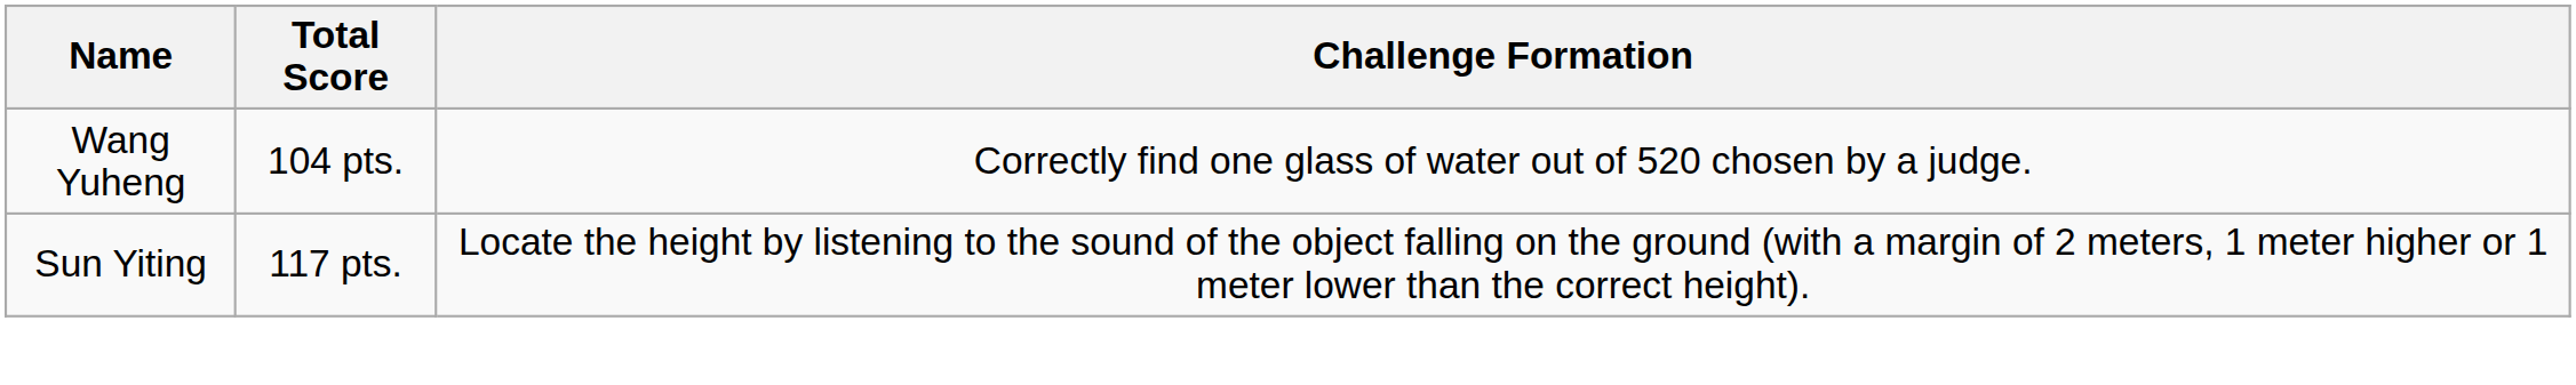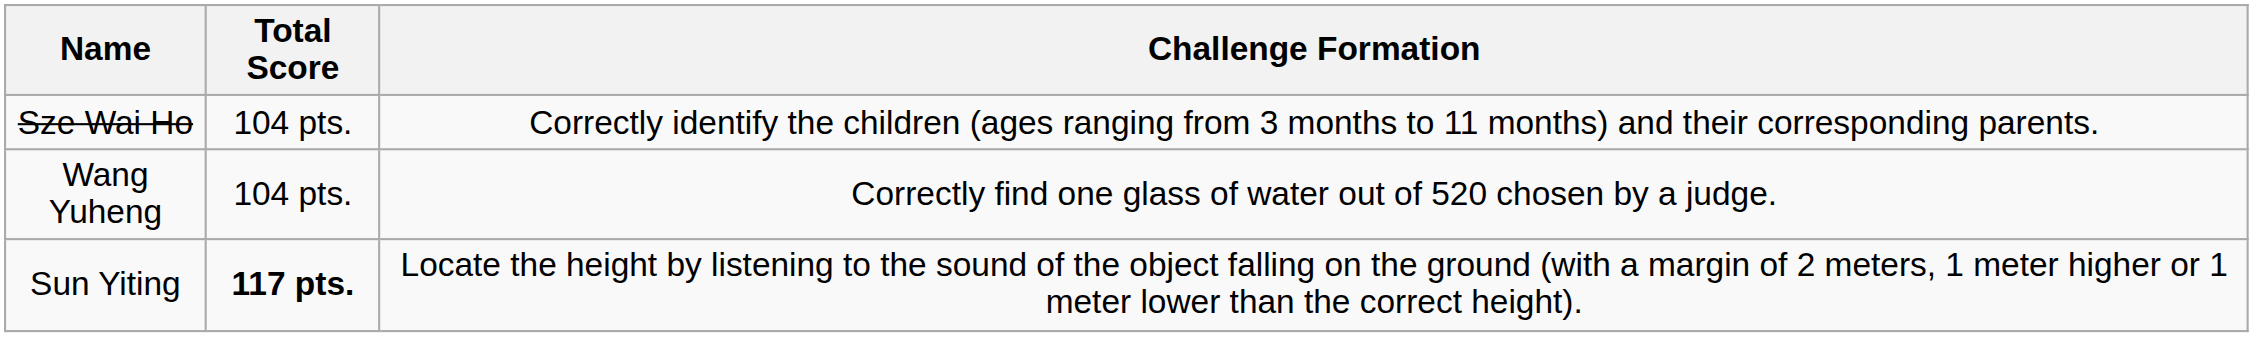+ row: Sze Wai Ho | 104 pts. | Correctly identify the children (ages ranging from 3 months to 11 months) and their corresponding parents.
Sun Yiting | Total Score: normal -> bold
